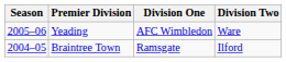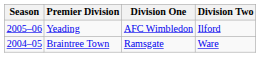Yeading | Division Two: Ware -> Ilford
Braintree Town | Division Two: Ilford -> Ware
